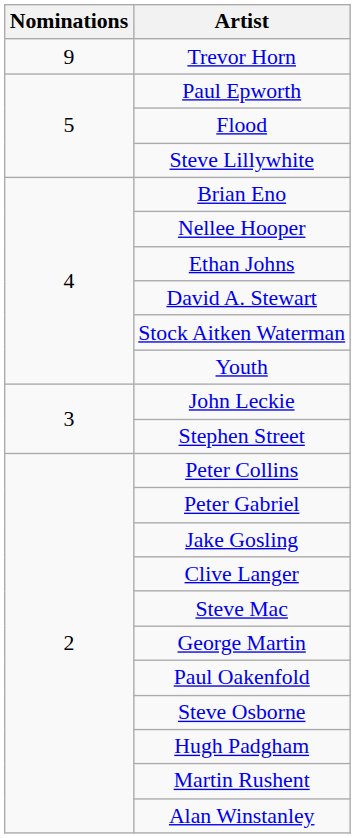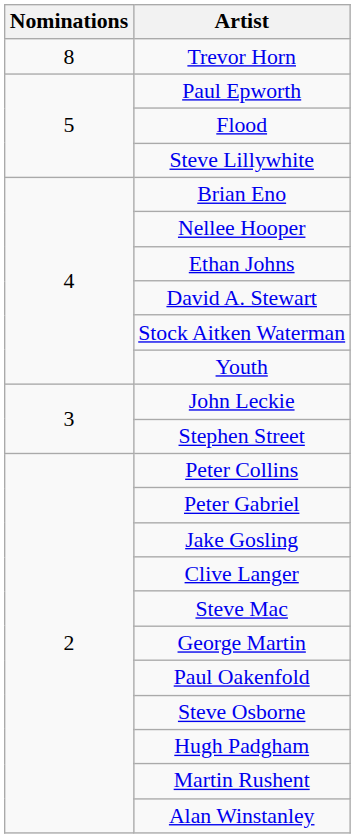Trevor Horn | Nominations: 9 -> 8
